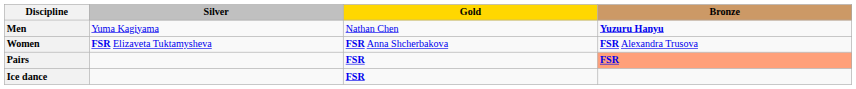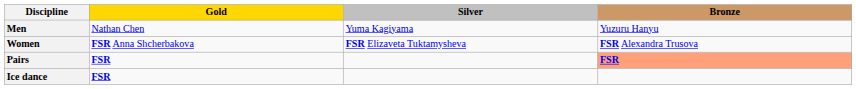columns swapped: Gold <-> Silver
Men | Bronze: bold -> normal
